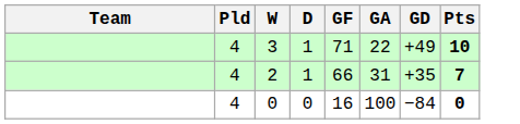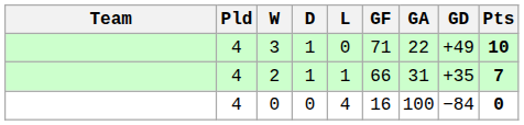+ column: L | 0 | 1 | 4
